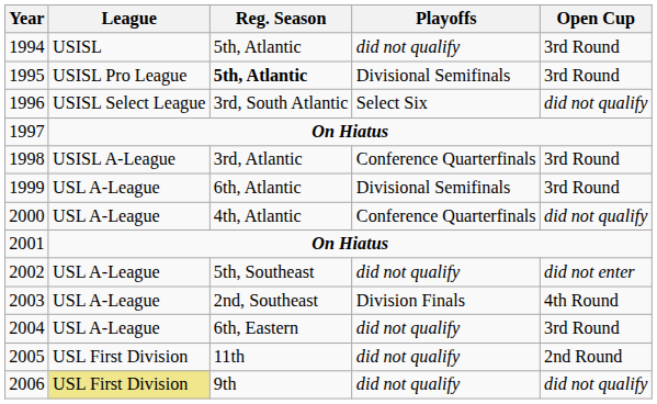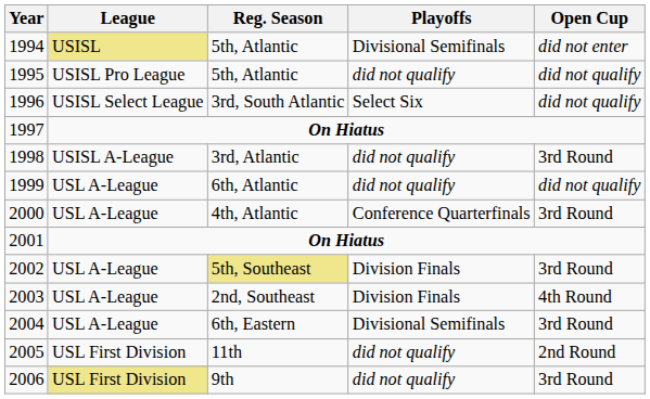1994 | League: no background -> khaki background
1994 | Playoffs: did not qualify -> Divisional Semifinals
1994 | Open Cup: 3rd Round -> did not enter
1995 | Reg. Season: bold -> normal
1995 | Playoffs: Divisional Semifinals -> did not qualify
1995 | Open Cup: 3rd Round -> did not qualify
1998 | Playoffs: Conference Quarterfinals -> did not qualify
1999 | Playoffs: Divisional Semifinals -> did not qualify
1999 | Open Cup: 3rd Round -> did not qualify
2000 | Open Cup: did not qualify -> 3rd Round
2002 | Reg. Season: no background -> khaki background
2002 | Playoffs: did not qualify -> Division Finals
2002 | Open Cup: did not enter -> 3rd Round
2004 | Playoffs: did not qualify -> Divisional Semifinals
2006 | Open Cup: did not qualify -> 3rd Round
